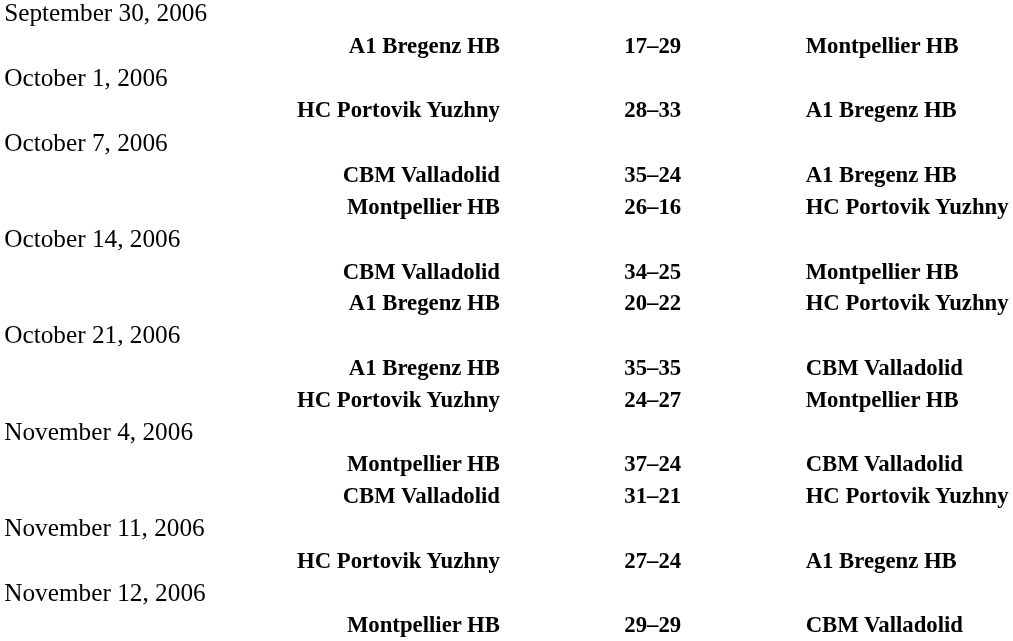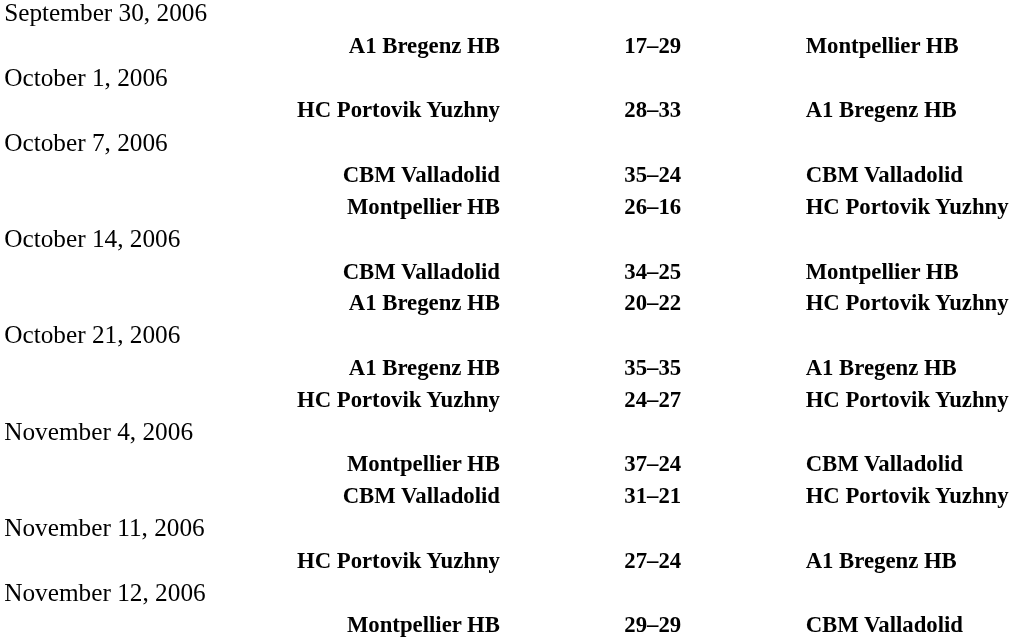35–24 | column 3: A1 Bregenz HB -> CBM Valladolid
35–35 | column 3: CBM Valladolid -> A1 Bregenz HB
24–27 | column 3: Montpellier HB -> HC Portovik Yuzhny
